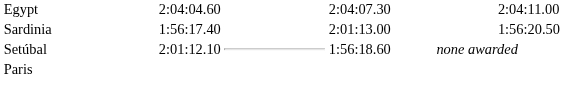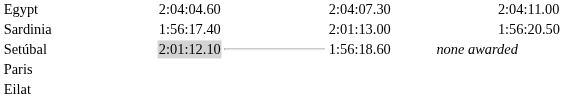Setúbal | column 3: no background -> lightgrey background
+ row: Eilat
